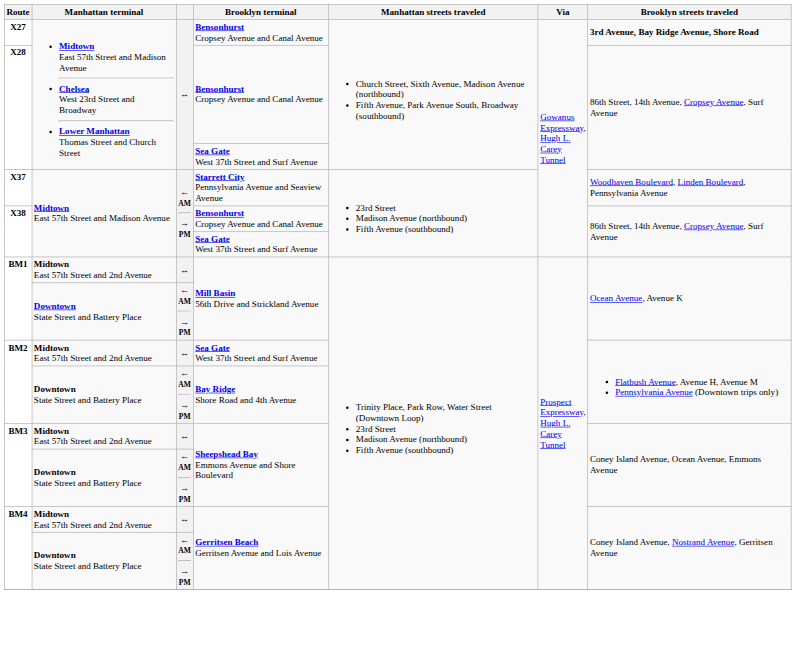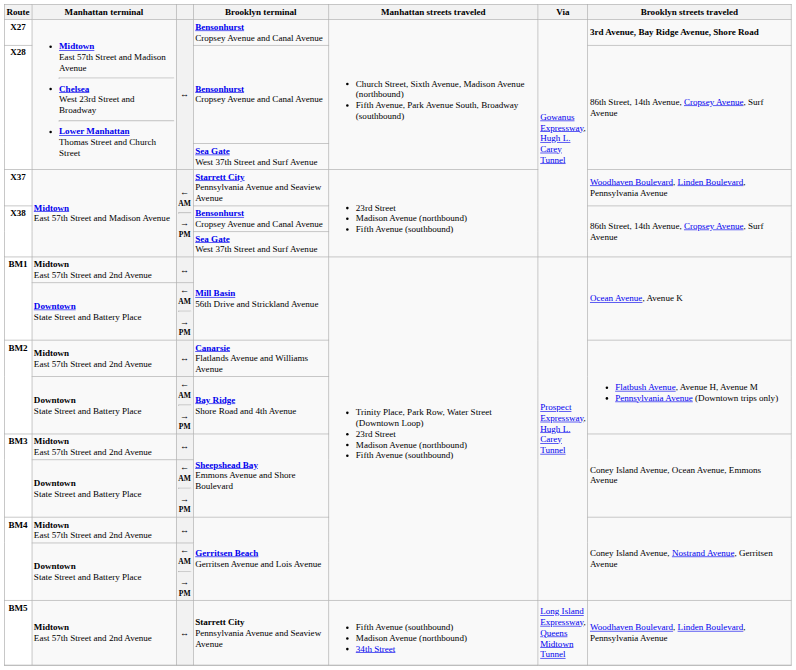BM2 / Midtown East 57th Street and 2nd Avenue | Brooklyn terminal: Sea Gate West 37th Street and Surf Avenue -> Canarsie Flatlands Avenue and Williams Avenue
+ row: BM5 | Midtown East 57th Street and 2nd Avenue | ↔ | Starrett City Pennsylvania Avenue and Seaview Avenue | Fifth Avenue (southbound) Madison Avenue (northbound) 34th Street | Long Island Expressway, Queens Midtown Tunnel | Woodhaven Boulevard, Linden Boulevard, Pennsylvania Avenue
